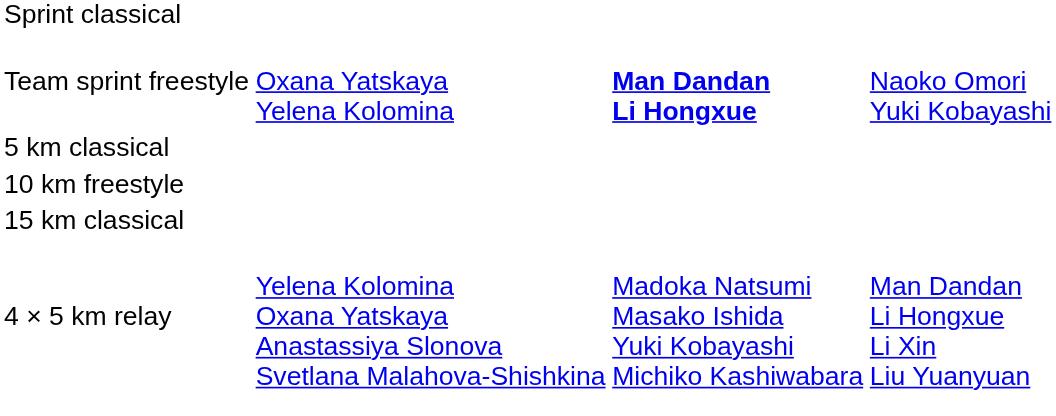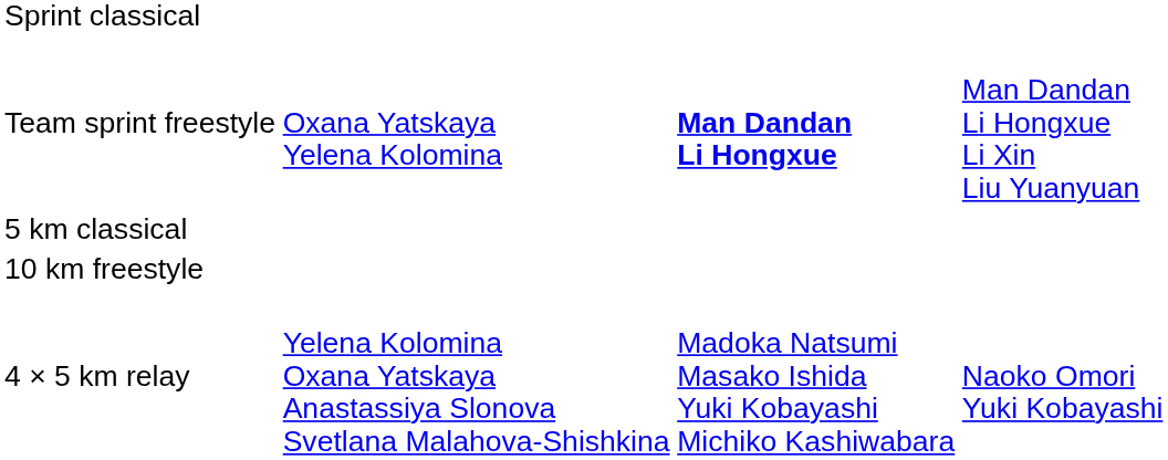Team sprint freestyle | column 4: Naoko Omori Yuki Kobayashi -> Man Dandan Li Hongxue Li Xin Liu Yuanyuan
- row: 15 km classical
4 × 5 km relay | column 4: Man Dandan Li Hongxue Li Xin Liu Yuanyuan -> Naoko Omori Yuki Kobayashi
